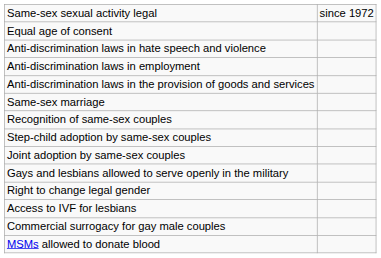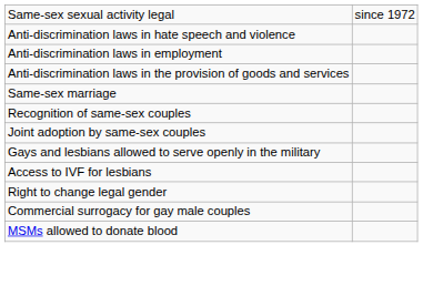- row: Equal age of consent
- row: Step-child adoption by same-sex couples
rows swapped: Right to change legal gender <-> Access to IVF for lesbians
